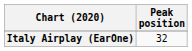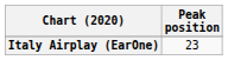Italy Airplay (EarOne) | Peak position: 32 -> 23
